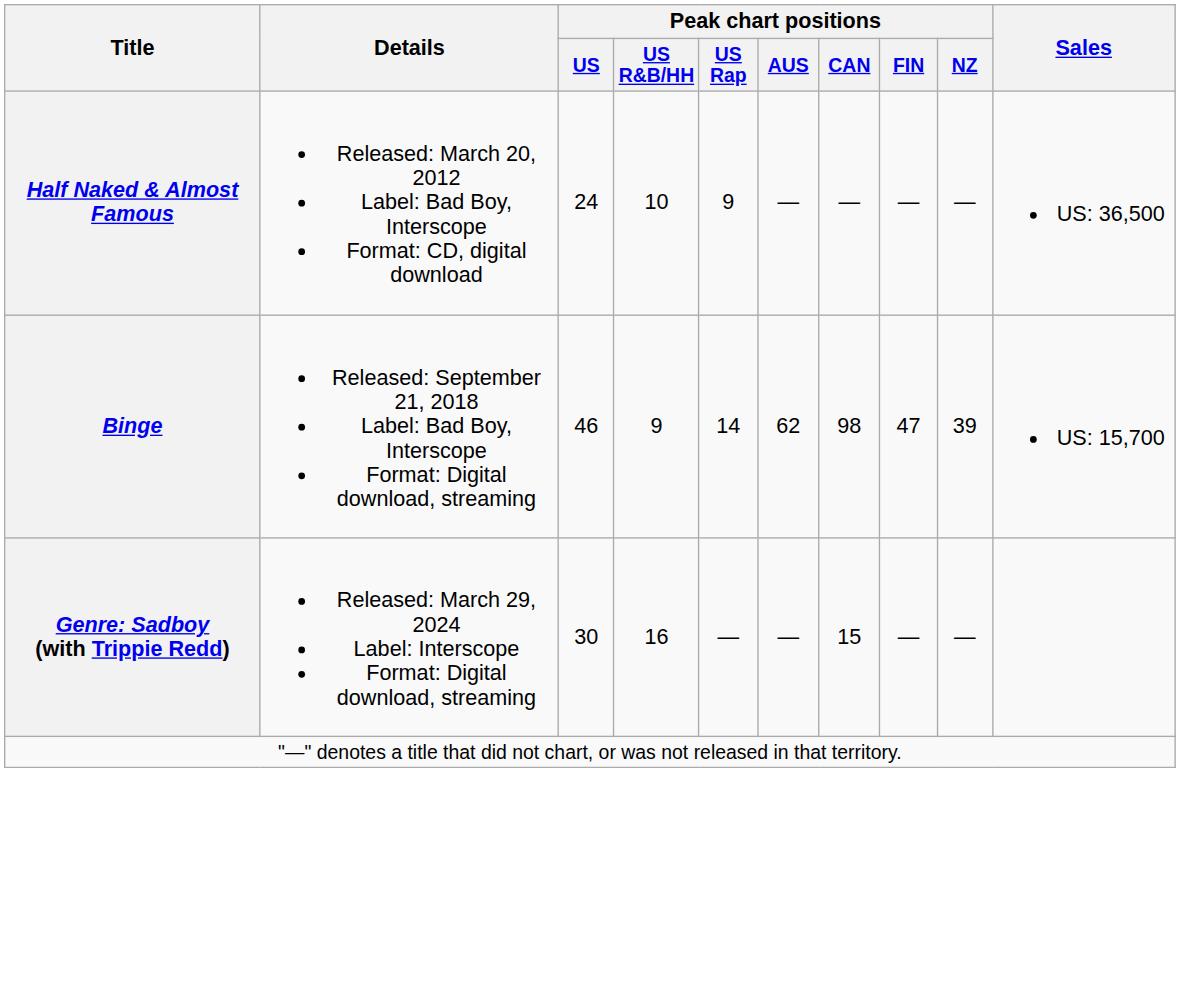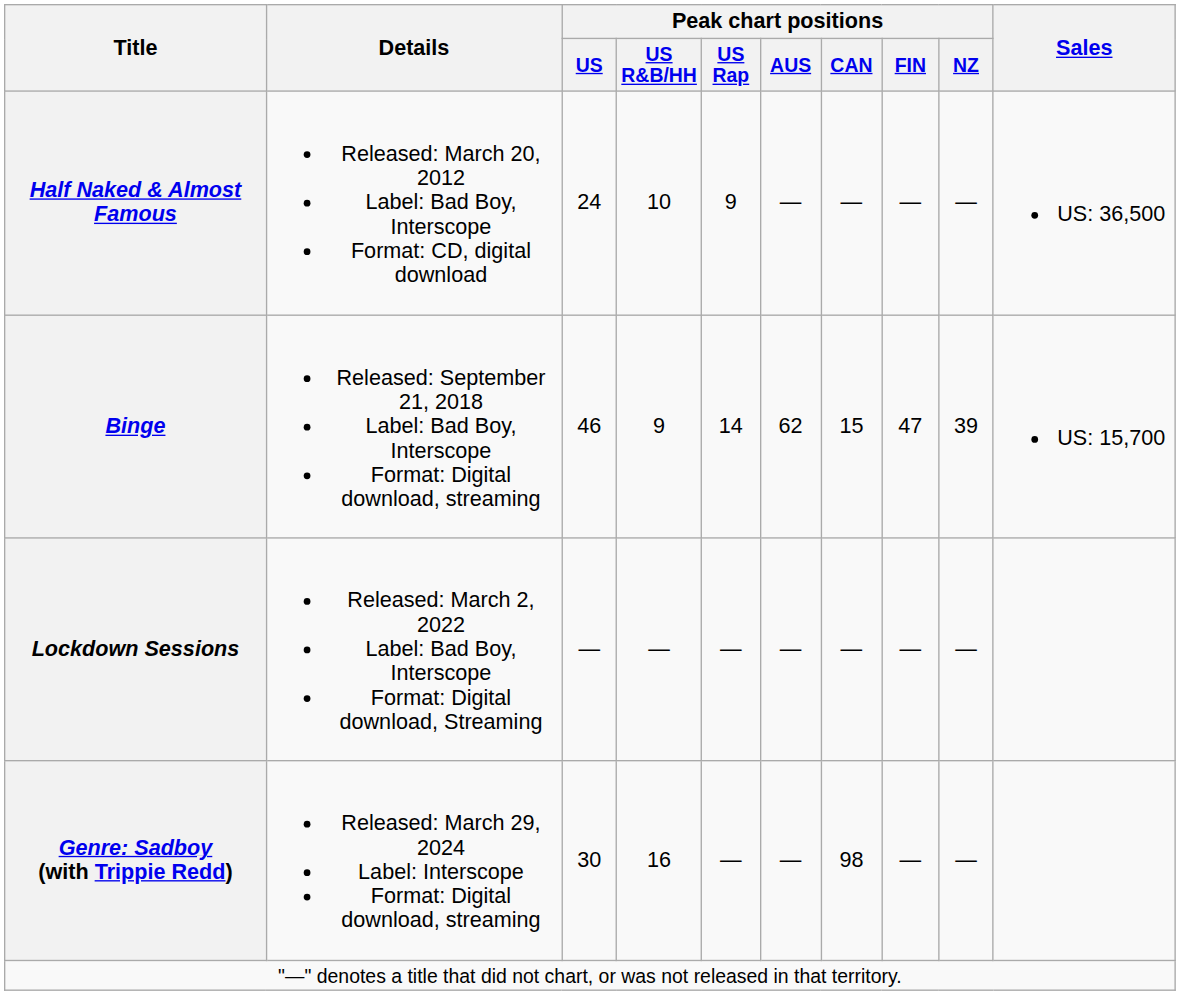Binge | Peak chart positions / CAN: 98 -> 15
+ row: Lockdown Sessions | Released: March 2, 2022 Label: Bad Boy, Interscope Format: Digital download, Streaming | — | — | — | — | — | — | —
Genre: Sadboy (with Trippie Redd) | Peak chart positions / CAN: 15 -> 98
